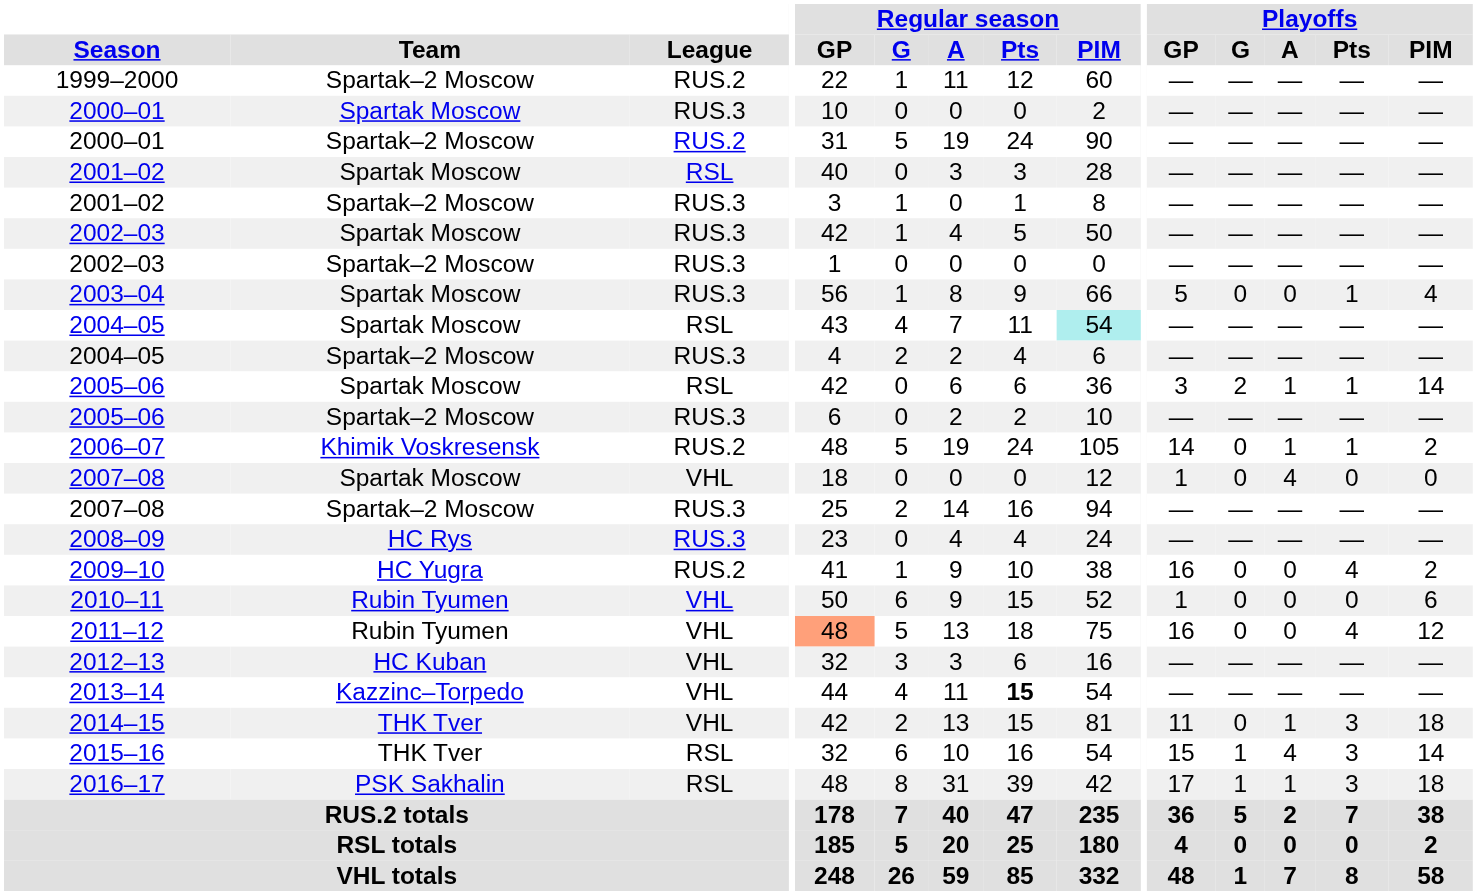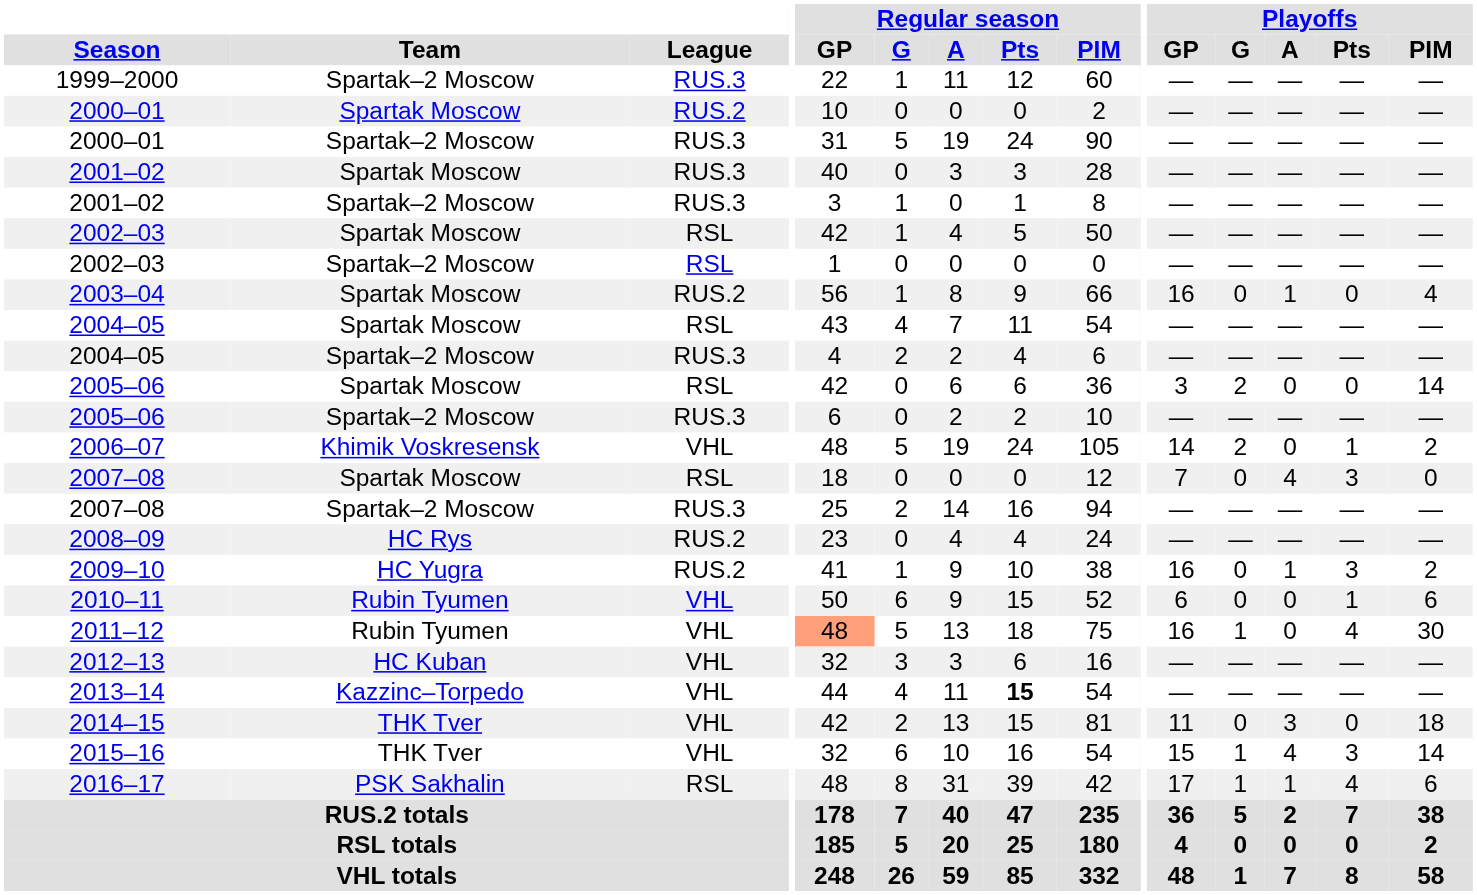1999–2000 | League: RUS.2 -> RUS.3
2000–01 / Spartak Moscow | League: RUS.3 -> RUS.2
2000–01 / Spartak–2 Moscow | League: RUS.2 -> RUS.3
2001–02 / Spartak Moscow | League: RSL -> RUS.3
2002–03 / Spartak Moscow | League: RUS.3 -> RSL
2002–03 / Spartak–2 Moscow | League: RUS.3 -> RSL
2003–04 | League: RUS.3 -> RUS.2
2003–04 | Playoffs / GP: 5 -> 16
2003–04 | Playoffs / A: 0 -> 1
2003–04 | Playoffs / Pts: 1 -> 0
2004–05 / Spartak Moscow | Regular season / PIM: paleturquoise background -> no background
2005–06 / Spartak Moscow | Playoffs / A: 1 -> 0
2005–06 / Spartak Moscow | Playoffs / Pts: 1 -> 0
2006–07 | League: RUS.2 -> VHL
2006–07 | Playoffs / G: 0 -> 2
2006–07 | Playoffs / A: 1 -> 0
2007–08 / Spartak Moscow | League: VHL -> RSL
2007–08 / Spartak Moscow | Playoffs / GP: 1 -> 7
2007–08 / Spartak Moscow | Playoffs / Pts: 0 -> 3
2008–09 | League: RUS.3 -> RUS.2
2009–10 | Playoffs / A: 0 -> 1
2009–10 | Playoffs / Pts: 4 -> 3
2010–11 | Playoffs / GP: 1 -> 6
2010–11 | Playoffs / Pts: 0 -> 1
2011–12 | Playoffs / G: 0 -> 1
2011–12 | Playoffs / PIM: 12 -> 30
2014–15 | Playoffs / A: 1 -> 3
2014–15 | Playoffs / Pts: 3 -> 0
2015–16 | League: RSL -> VHL
2016–17 | Playoffs / Pts: 3 -> 4
2016–17 | Playoffs / PIM: 18 -> 6
